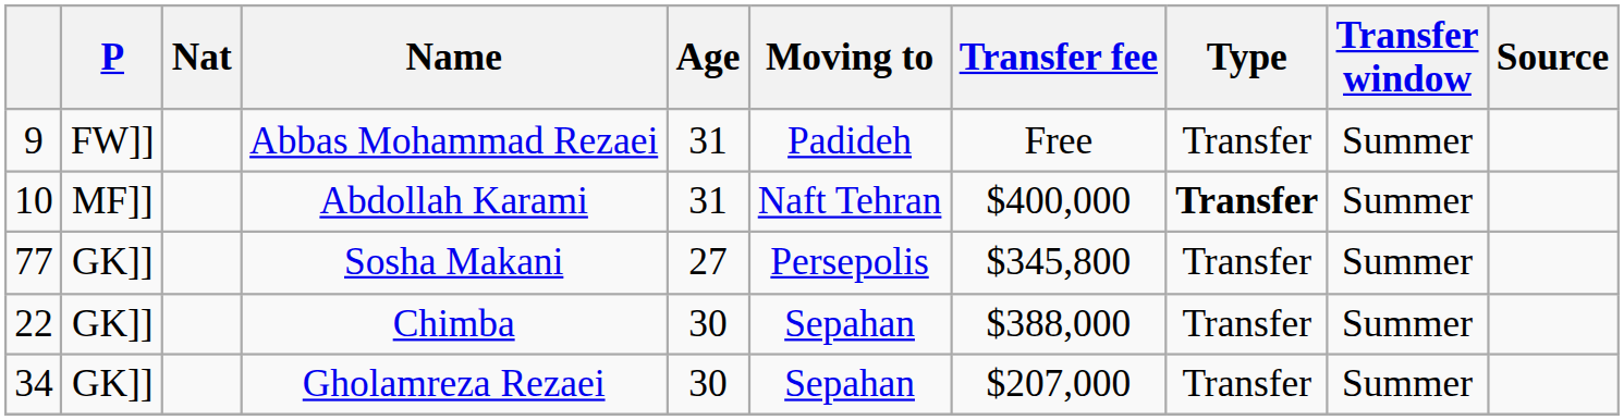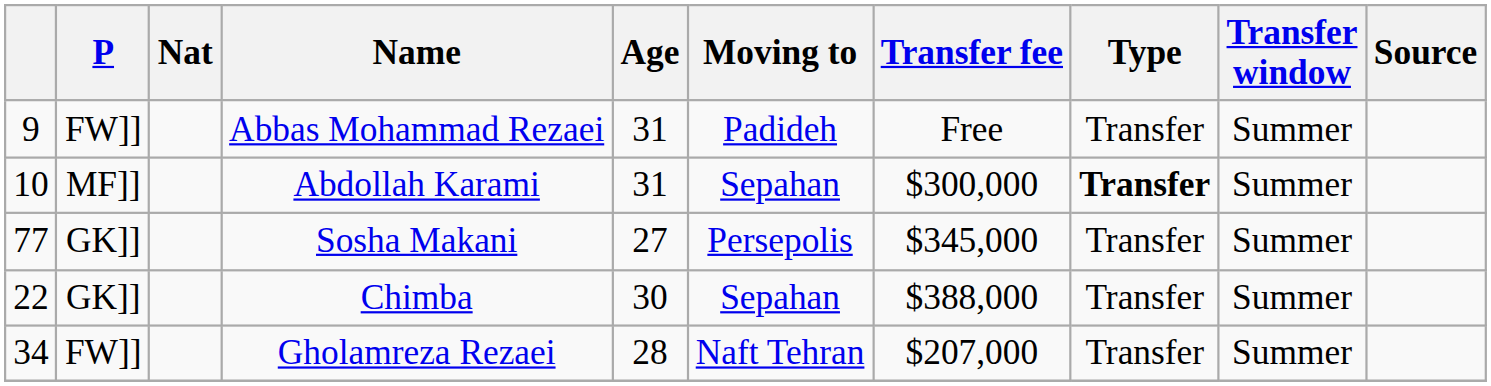Abdollah Karami | Moving to: Naft Tehran -> Sepahan
Abdollah Karami | Transfer fee: $400,000 -> $300,000
Sosha Makani | Transfer fee: $345,800 -> $345,000
Gholamreza Rezaei | P: GK]] -> FW]]
Gholamreza Rezaei | Age: 30 -> 28
Gholamreza Rezaei | Moving to: Sepahan -> Naft Tehran
